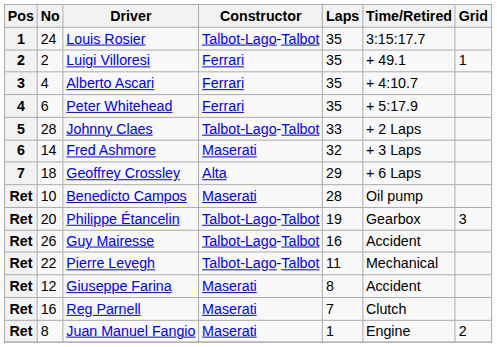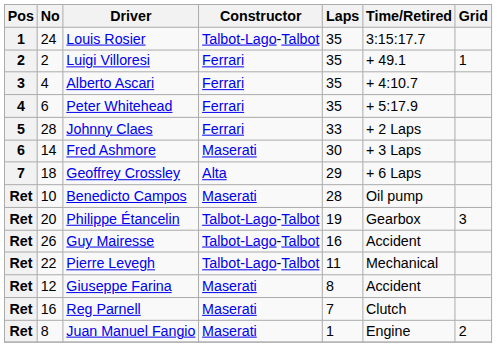Johnny Claes | Constructor: Talbot-Lago-Talbot -> Ferrari
Fred Ashmore | Laps: 32 -> 30
